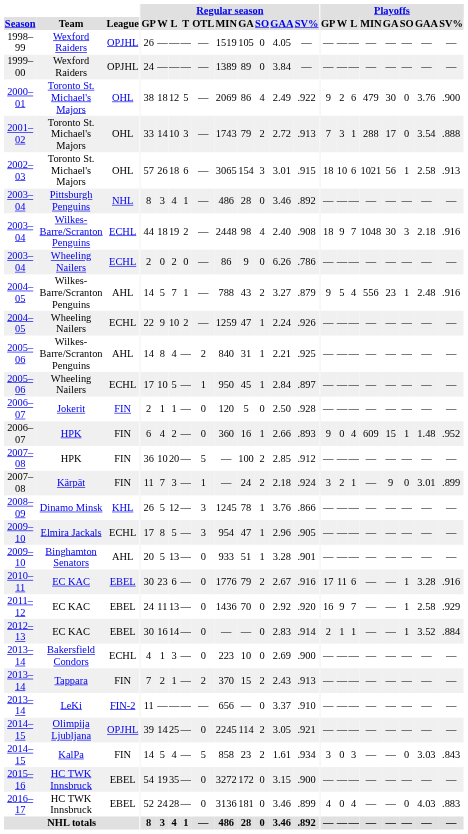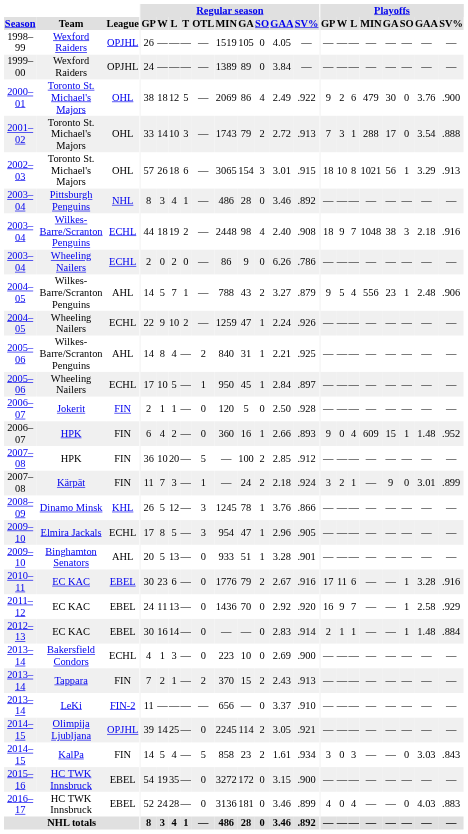2002–03 | Playoffs / L: 6 -> 8
2002–03 | Playoffs / GAA: 2.58 -> 3.29
2003–04 / Wilkes-Barre/Scranton Penguins | Playoffs / GA: 30 -> 38
2004–05 / Wilkes-Barre/Scranton Penguins | Playoffs / SV%: .916 -> .906
2012–13 | Playoffs / GAA: 3.52 -> 1.48
